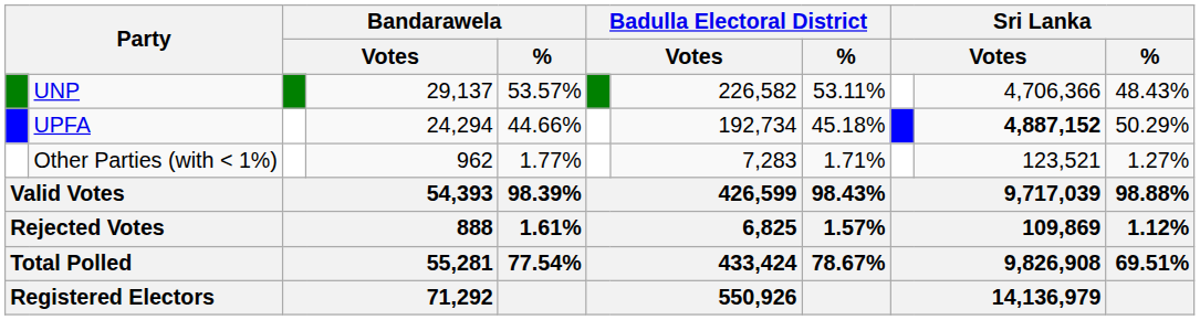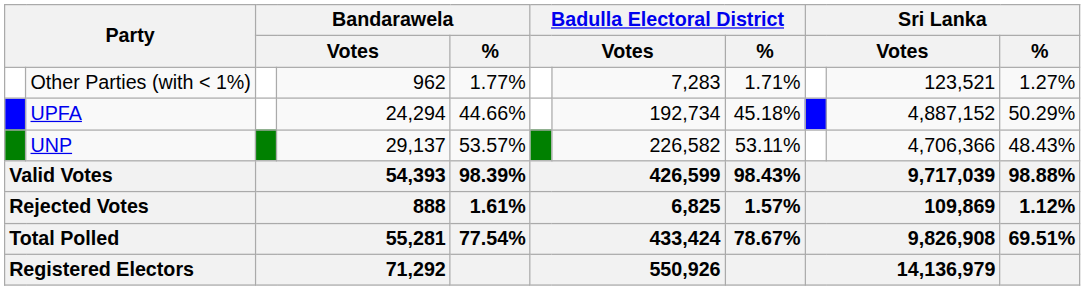rows swapped: UNP <-> Other Parties (with < 1%)
UPFA | column 10: bold -> normal
